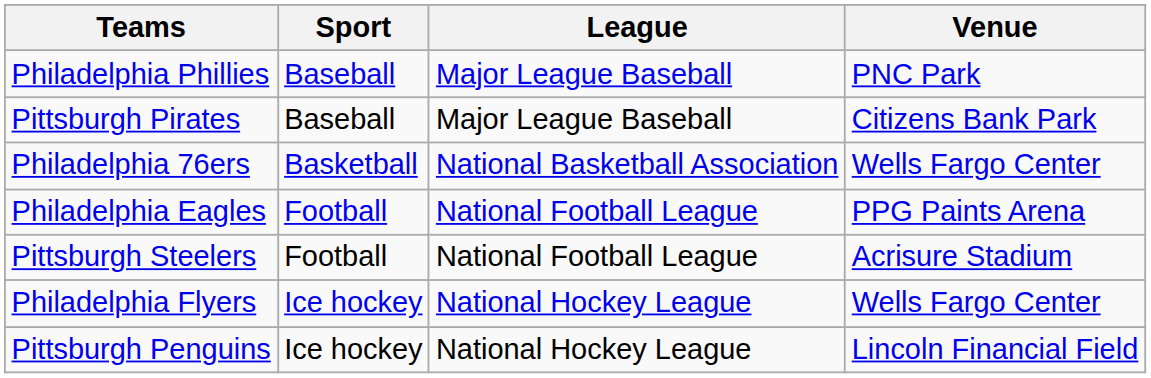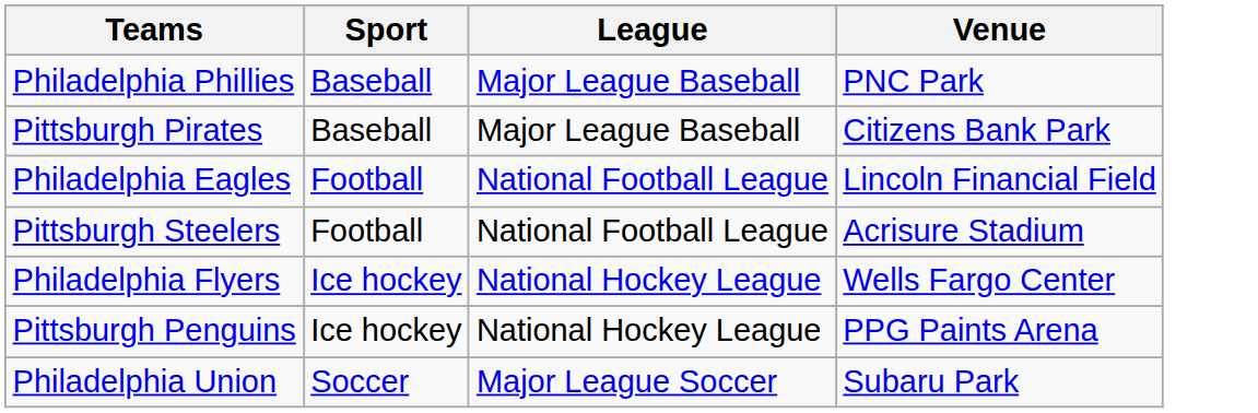- row: Philadelphia 76ers | Basketball | National Basketball Association | Wells Fargo Center
Philadelphia Eagles | Venue: PPG Paints Arena -> Lincoln Financial Field
Pittsburgh Penguins | Venue: Lincoln Financial Field -> PPG Paints Arena
+ row: Philadelphia Union | Soccer | Major League Soccer | Subaru Park
